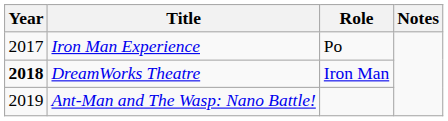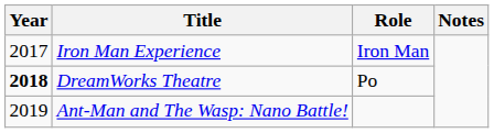Iron Man Experience | Role: Po -> Iron Man
DreamWorks Theatre | Role: Iron Man -> Po
